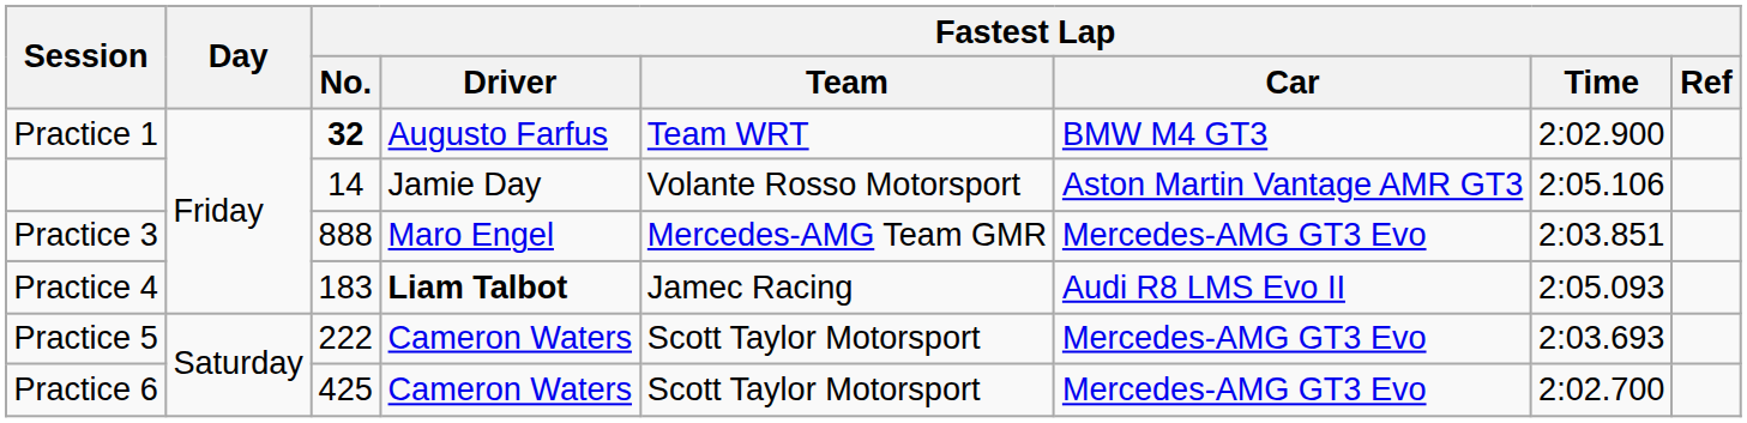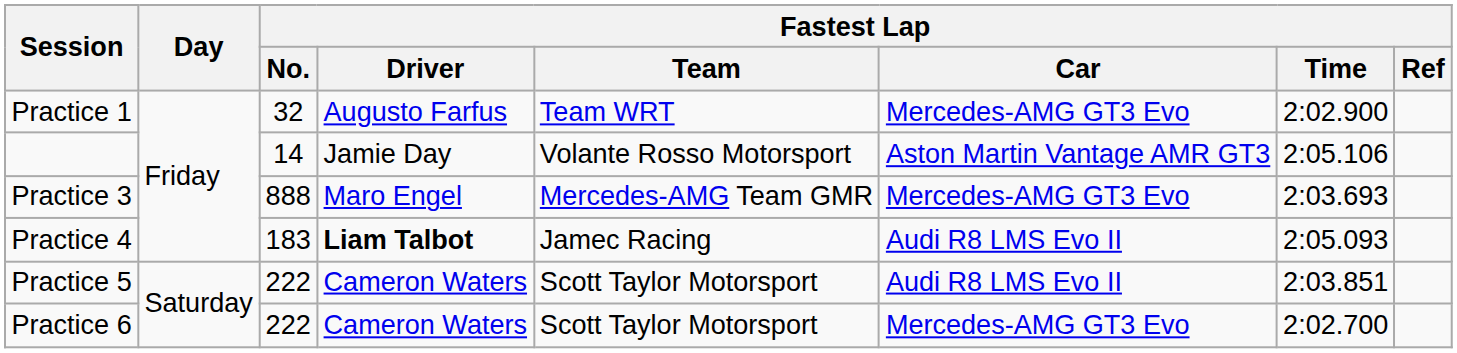Practice 1 | Fastest Lap / No.: bold -> normal
Practice 1 | Fastest Lap / Car: BMW M4 GT3 -> Mercedes-AMG GT3 Evo
Practice 3 | Fastest Lap / Time: 2:03.851 -> 2:03.693
Practice 5 | Fastest Lap / Car: Mercedes-AMG GT3 Evo -> Audi R8 LMS Evo II
Practice 5 | Fastest Lap / Time: 2:03.693 -> 2:03.851
Practice 6 | Fastest Lap / No.: 425 -> 222
